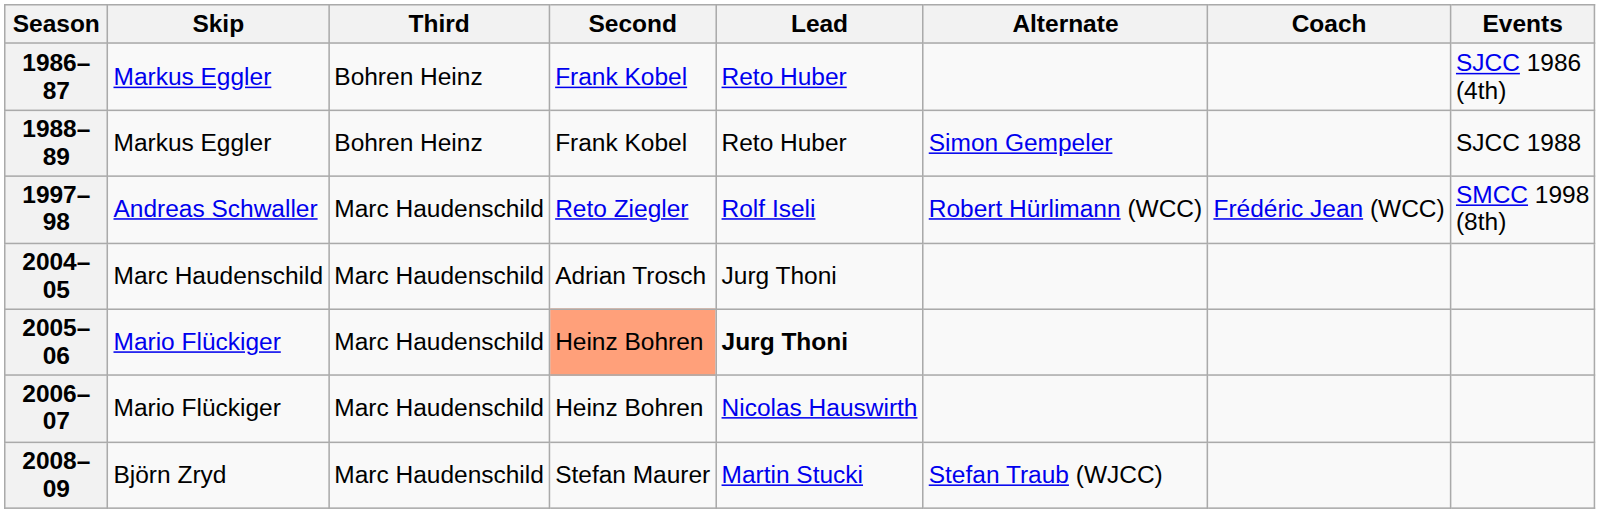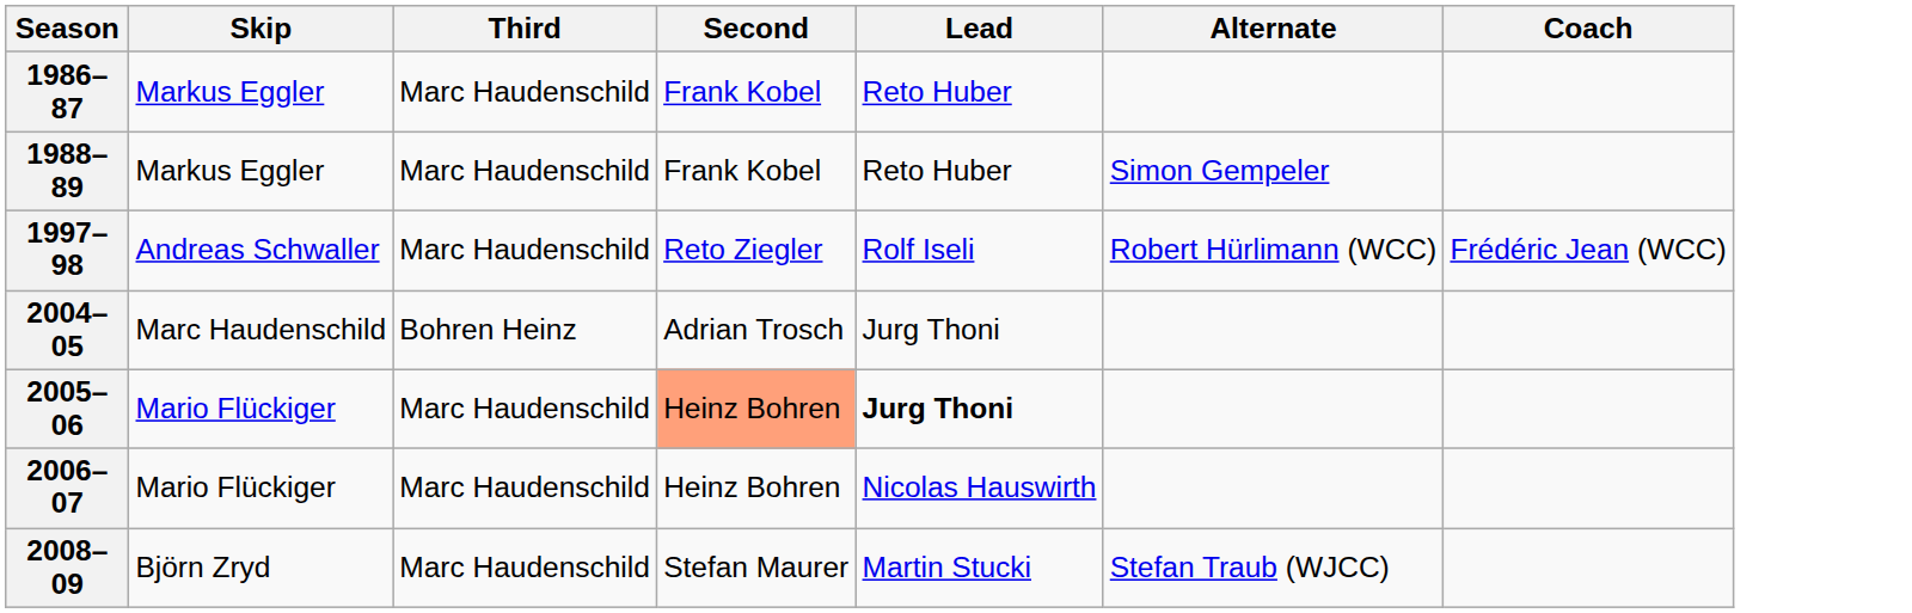- column: Events | SJCC 1986 (4th) | SJCC 1988 | SMCC 1998 (8th)
1986–87 | Third: Bohren Heinz -> Marc Haudenschild
1988–89 | Third: Bohren Heinz -> Marc Haudenschild
2004–05 | Third: Marc Haudenschild -> Bohren Heinz
